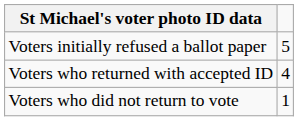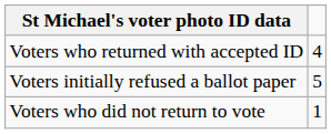rows swapped: Voters initially refused a ballot paper <-> Voters who returned with accepted ID
